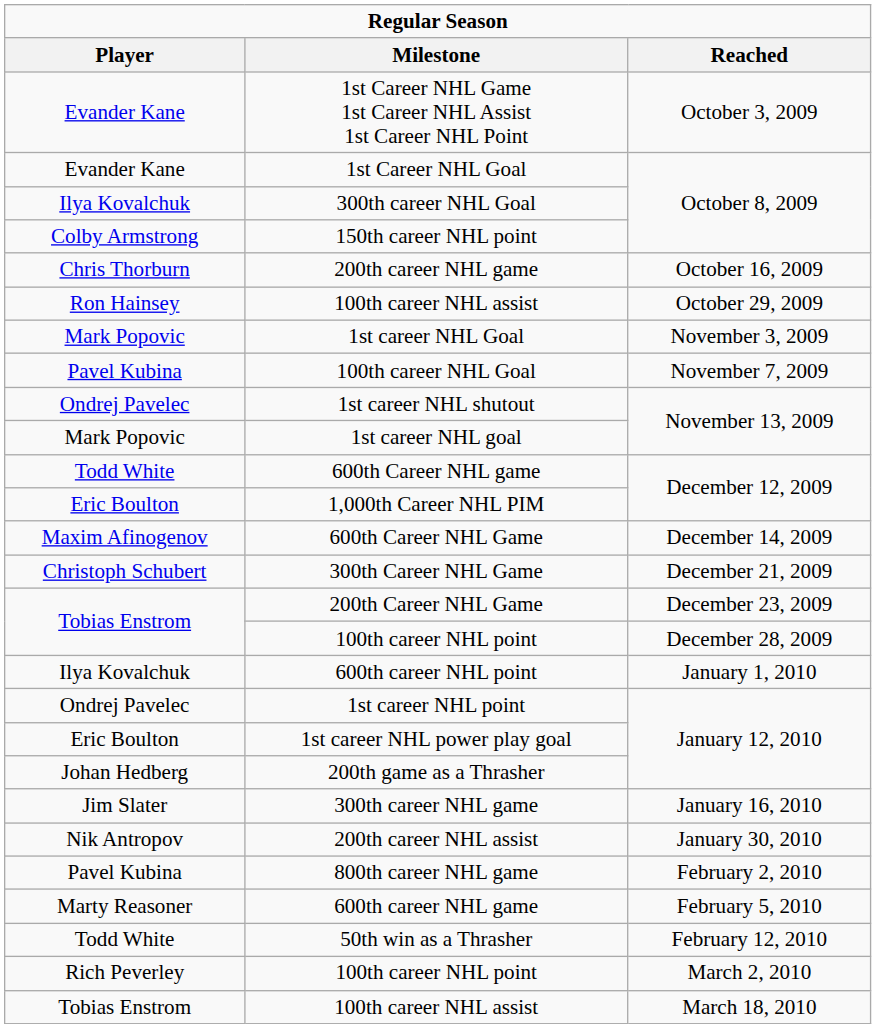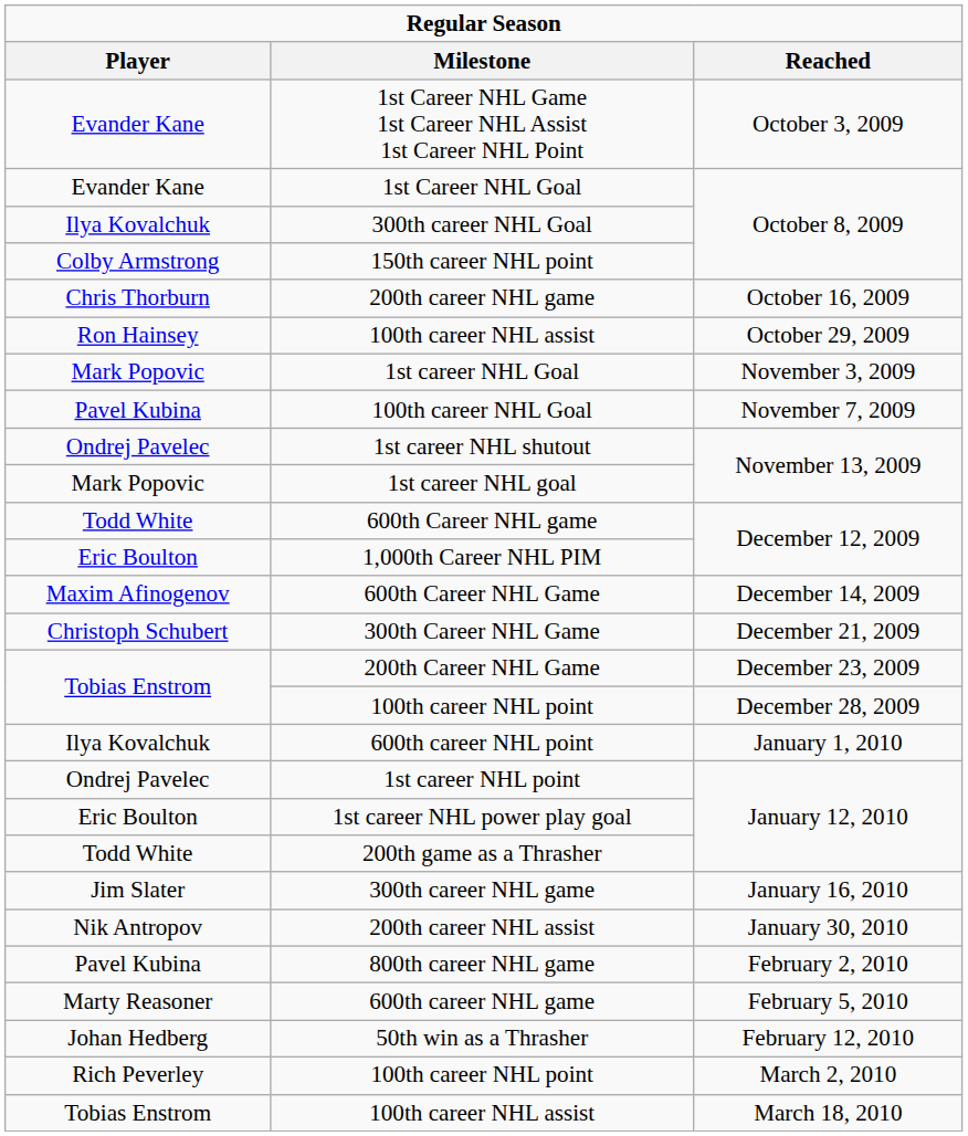200th game as a Thrasher | Player: Johan Hedberg -> Todd White
50th win as a Thrasher | Player: Todd White -> Johan Hedberg
